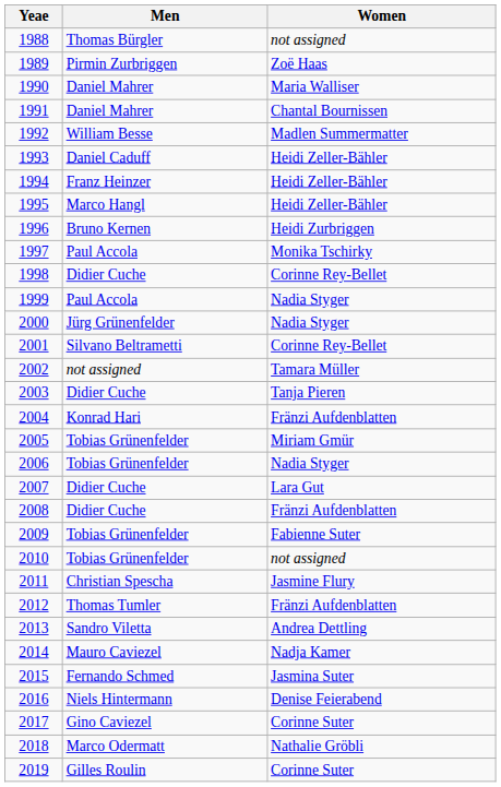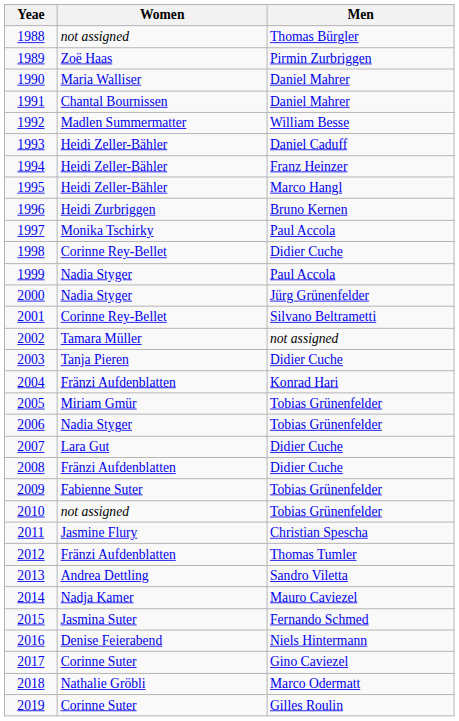columns swapped: Men <-> Women
